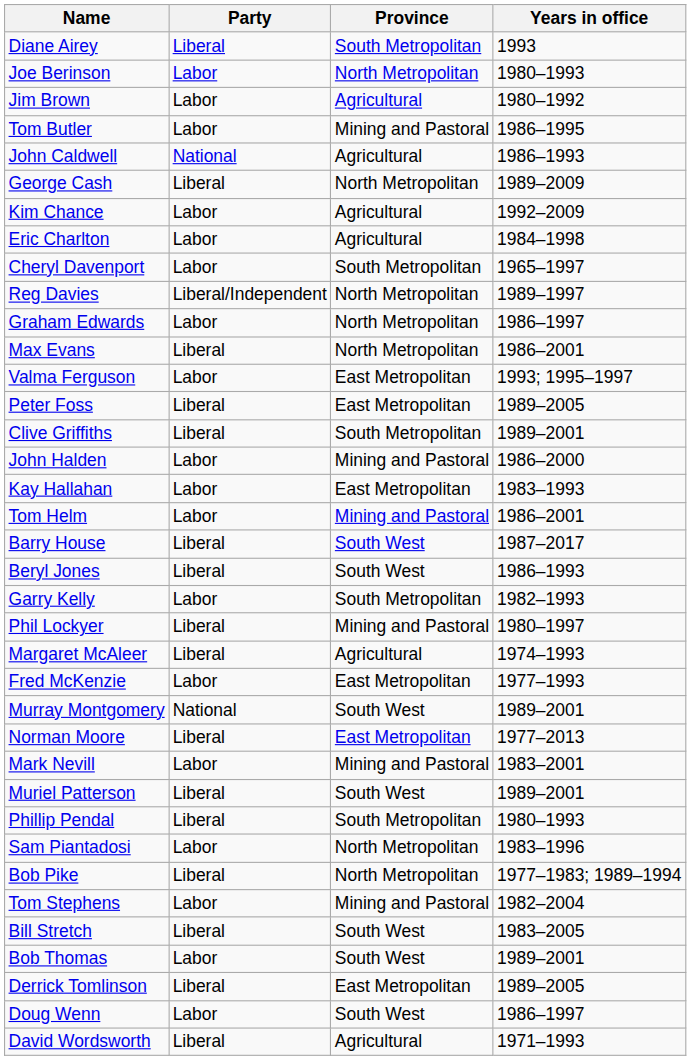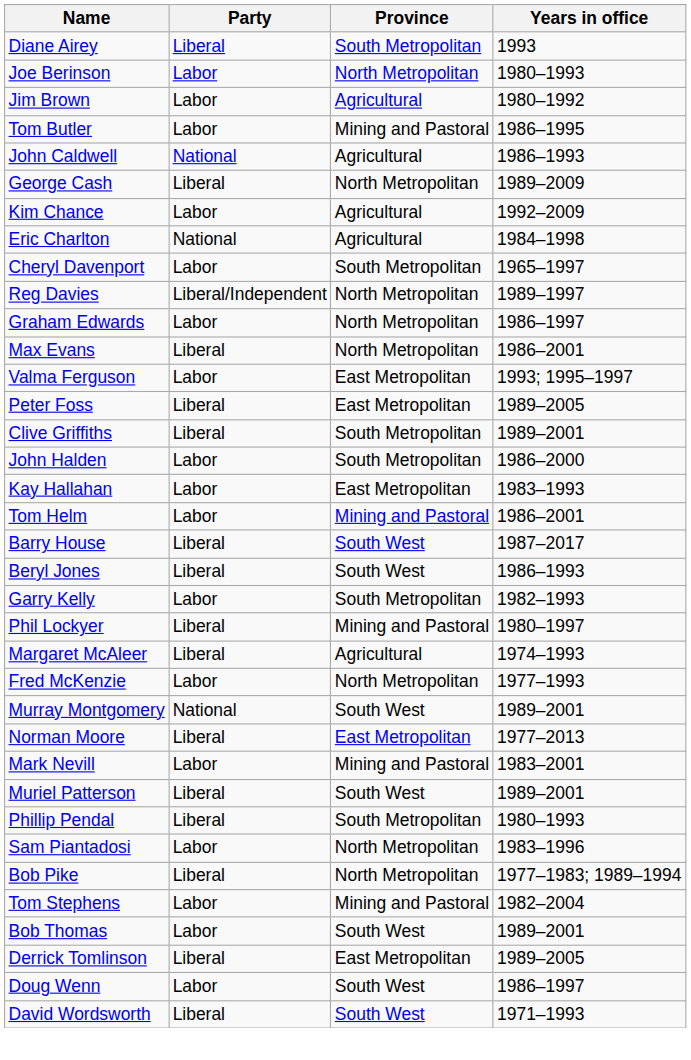Eric Charlton | Party: Labor -> National
John Halden | Province: Mining and Pastoral -> South Metropolitan
Fred McKenzie | Province: East Metropolitan -> North Metropolitan
- row: Bill Stretch | Liberal | South West | 1983–2005
David Wordsworth | Province: Agricultural -> South West
